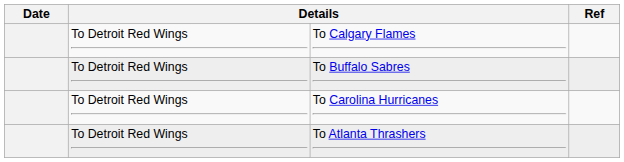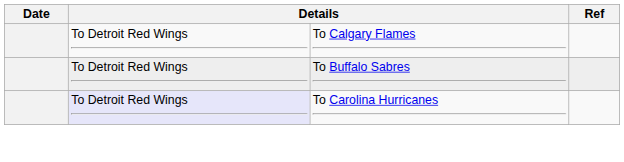To Carolina Hurricanes | column 2: no background -> lavender background
- row: To Detroit Red Wings | To Atlanta Thrashers
